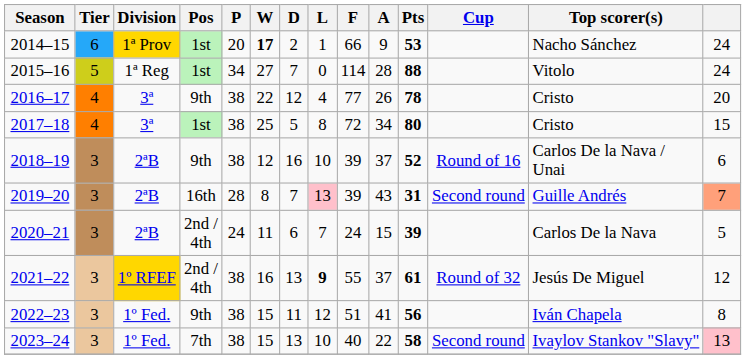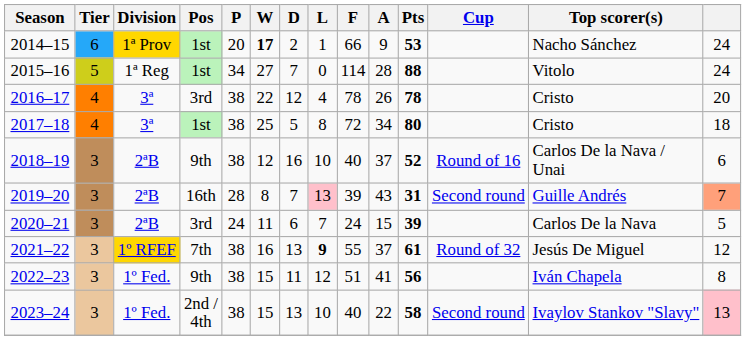2016–17 | Pos: 9th -> 3rd
2016–17 | F: 77 -> 78
2017–18 | column 14: 15 -> 18
2018–19 | F: 39 -> 40
2020–21 | Pos: 2nd / 4th -> 3rd
2021–22 | Pos: 2nd / 4th -> 7th
2023–24 | Pos: 7th -> 2nd / 4th
